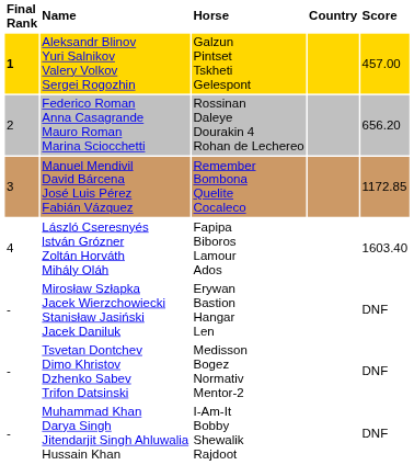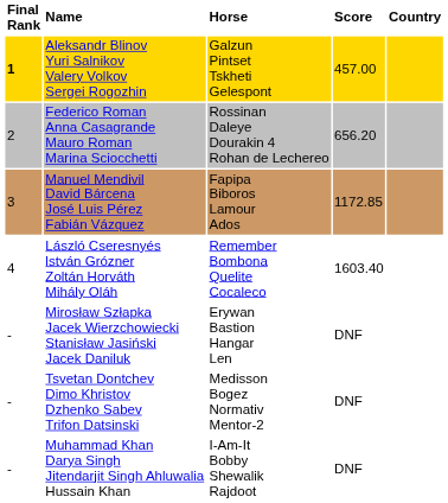columns swapped: Country <-> Score
Manuel Mendivil David Bárcena José Luis Pérez Fabián Vázquez | Horse: Remember Bombona Quelite Cocaleco -> Fapipa Biboros Lamour Ados
László Cseresnyés lstván Grózner Zoltán Horváth Mihály Oláh | Horse: Fapipa Biboros Lamour Ados -> Remember Bombona Quelite Cocaleco
